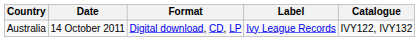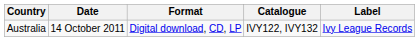columns swapped: Label <-> Catalogue
